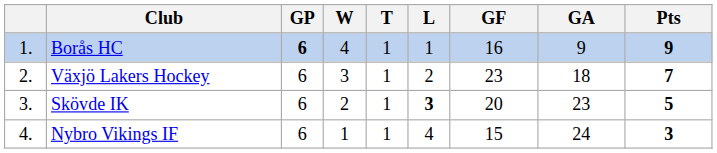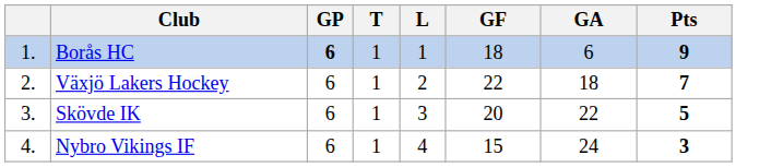- column: W | 4 | 3 | 2 | 1
Borås HC | GF: 16 -> 18
Borås HC | GA: 9 -> 6
Växjö Lakers Hockey | GF: 23 -> 22
Skövde IK | L: bold -> normal
Skövde IK | GA: 23 -> 22
